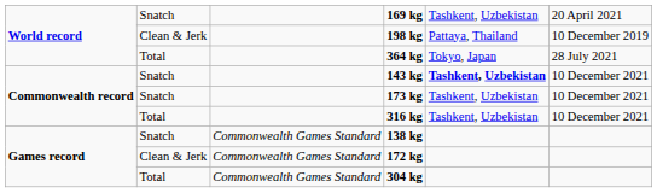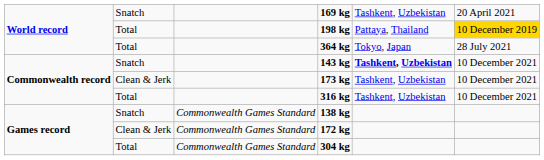198 kg | column 2: Clean & Jerk -> Total
198 kg | column 6: no background -> gold background
173 kg | column 2: Snatch -> Clean & Jerk
